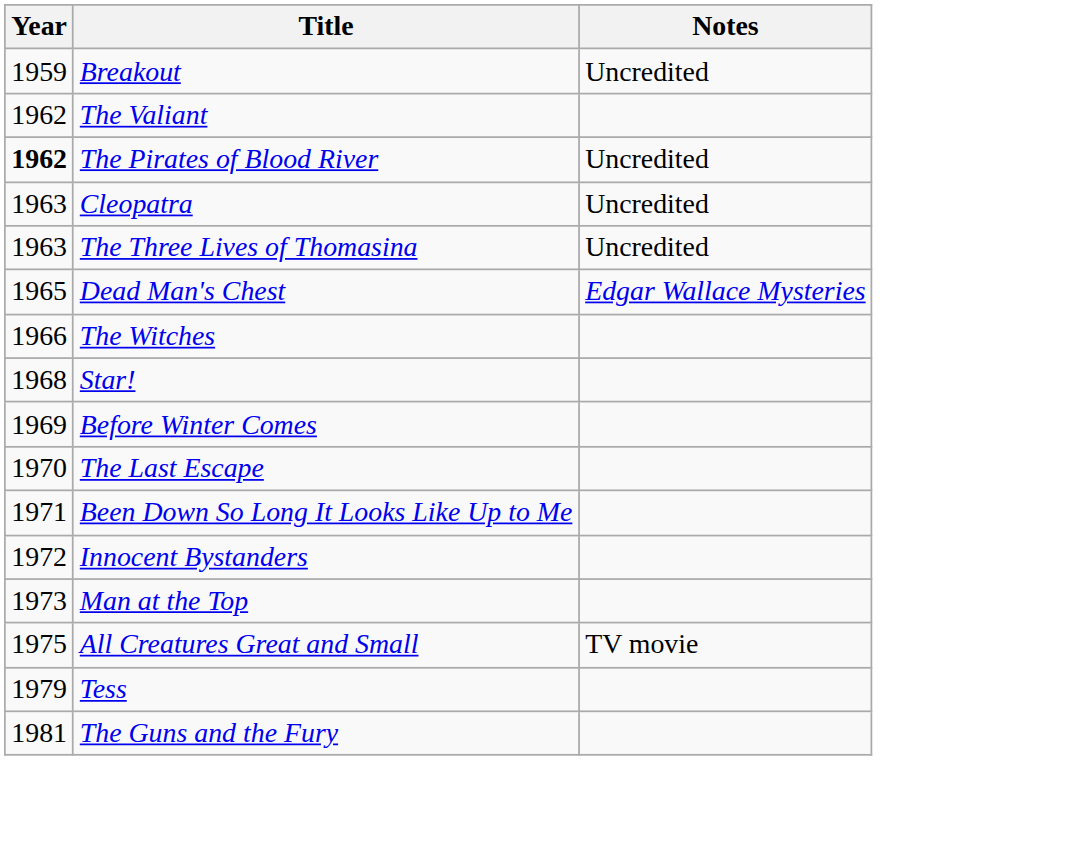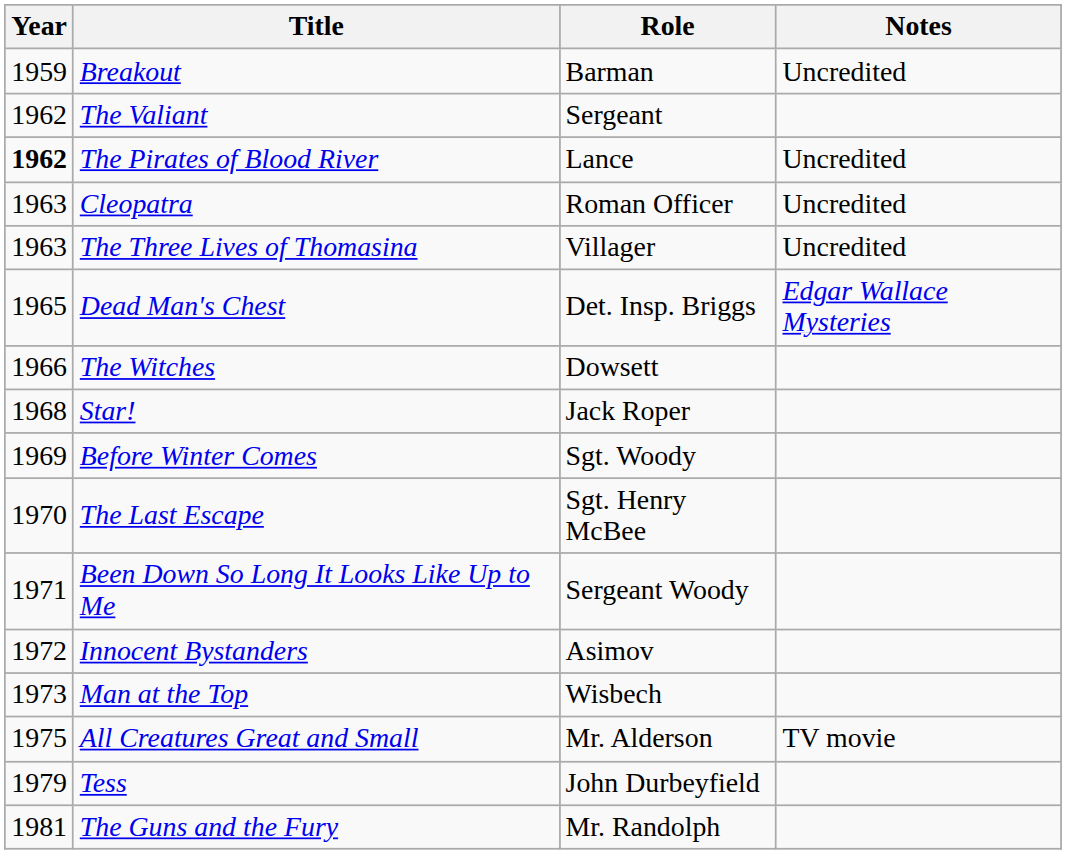+ column: Role | Barman | Sergeant | Lance | Roman Officer | Villager | Det. Insp. Briggs | Dowsett | Jack Roper | Sgt. Woody | Sgt. Henry McBee | Sergeant Woody | Asimov | Wisbech | Mr. Alderson | John Durbeyfield | Mr. Randolph
